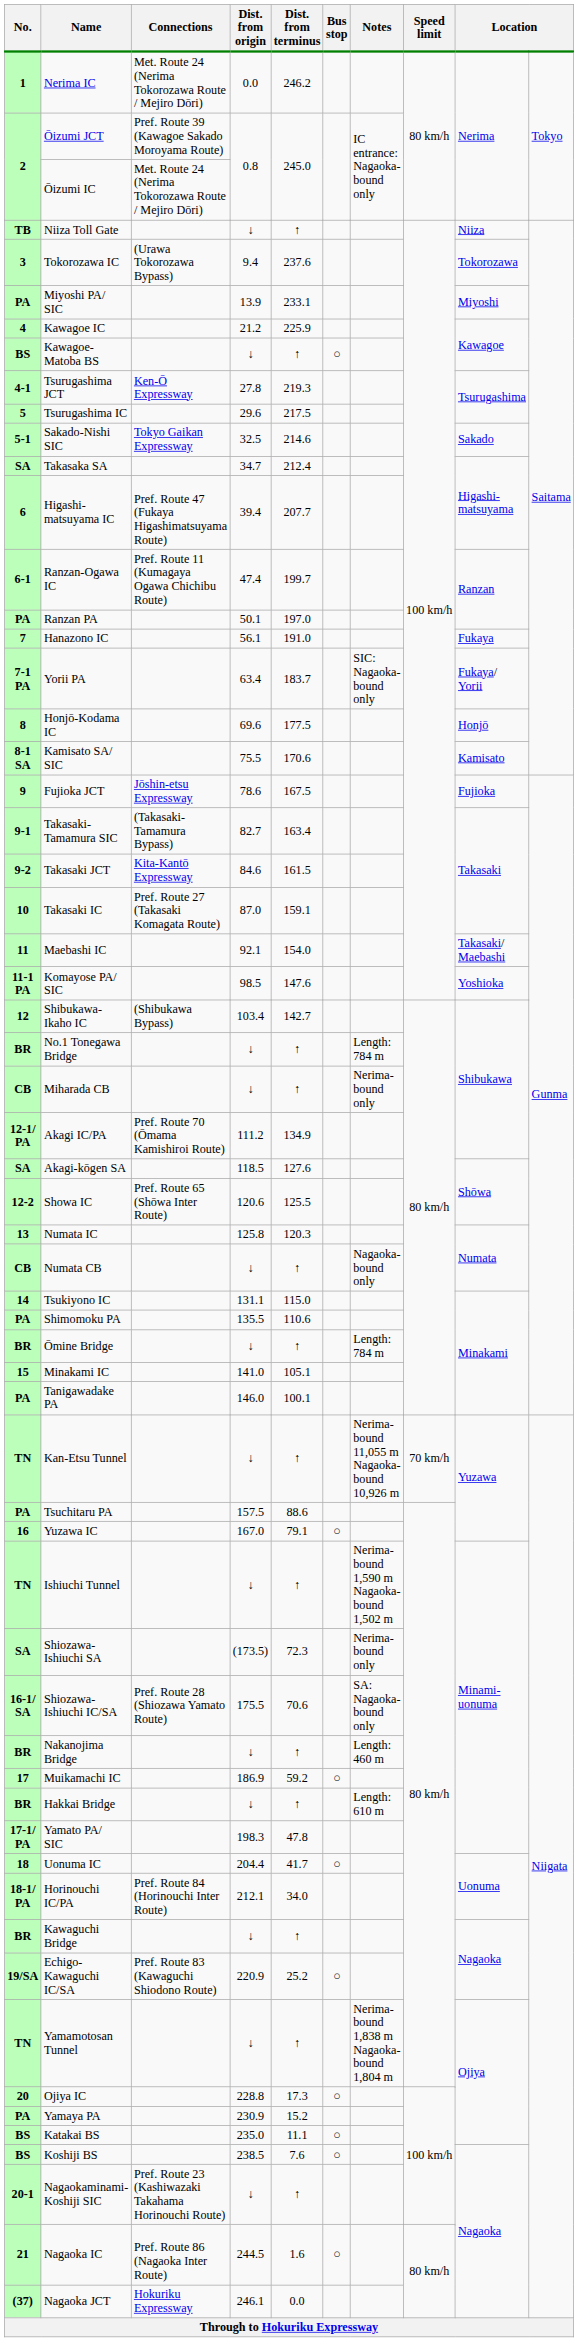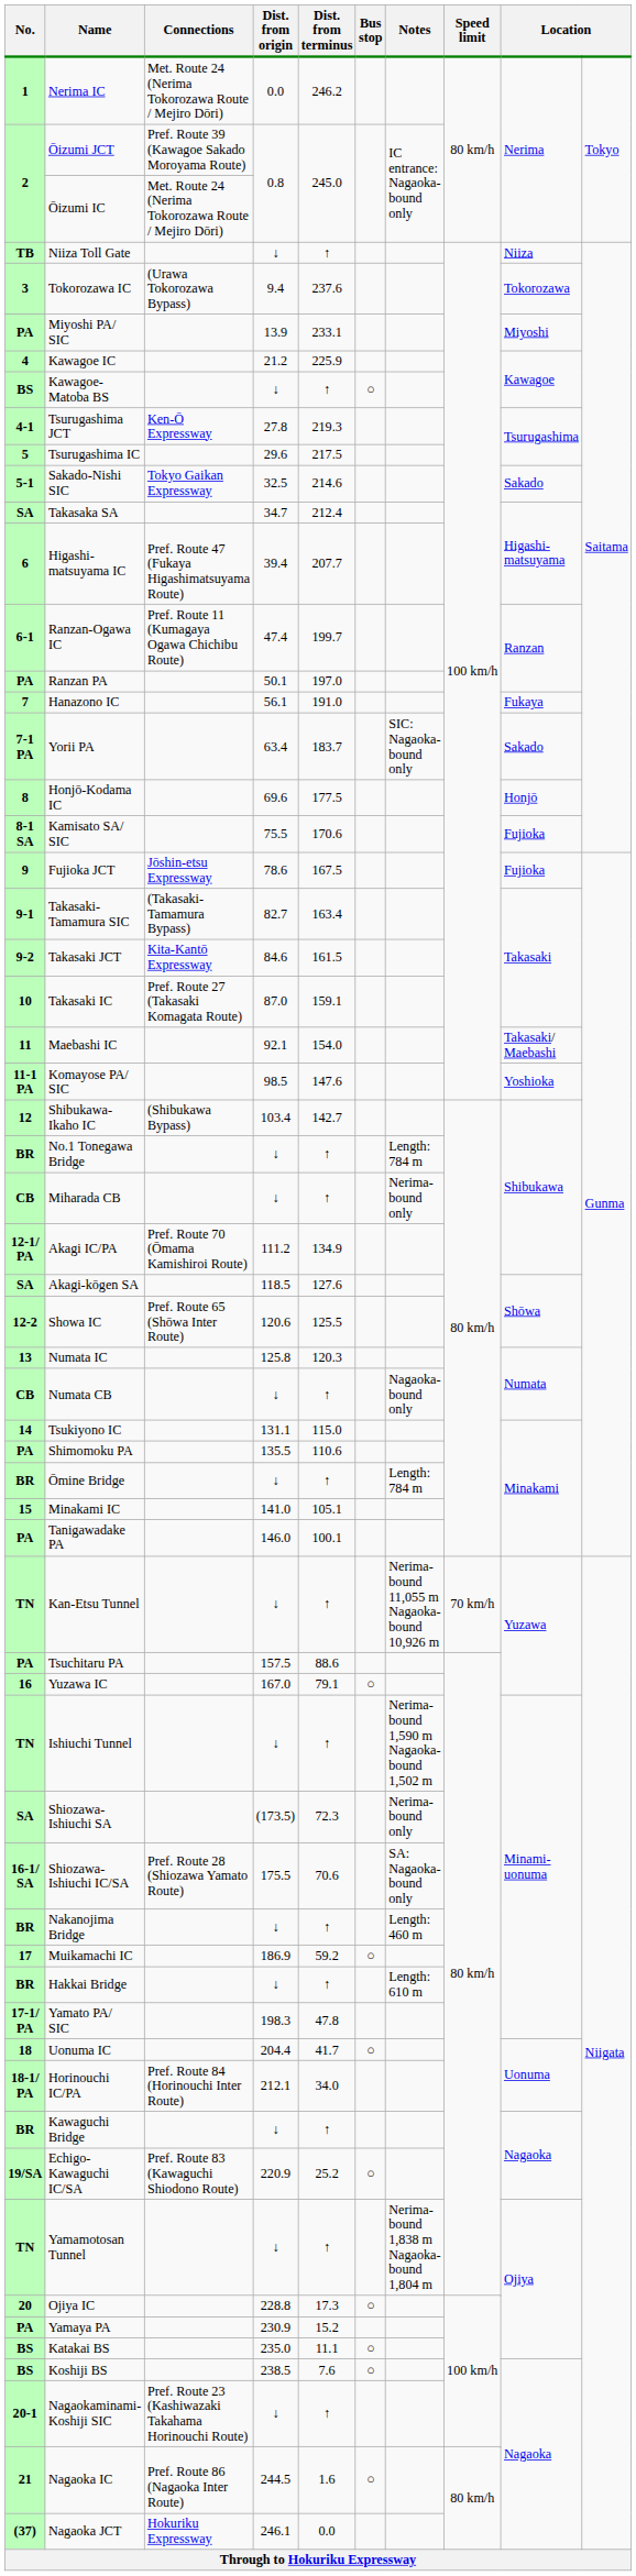Yorii PA | column 9: Fukaya/ Yorii -> Sakado
Kamisato SA/ SIC | column 9: Kamisato -> Fujioka
